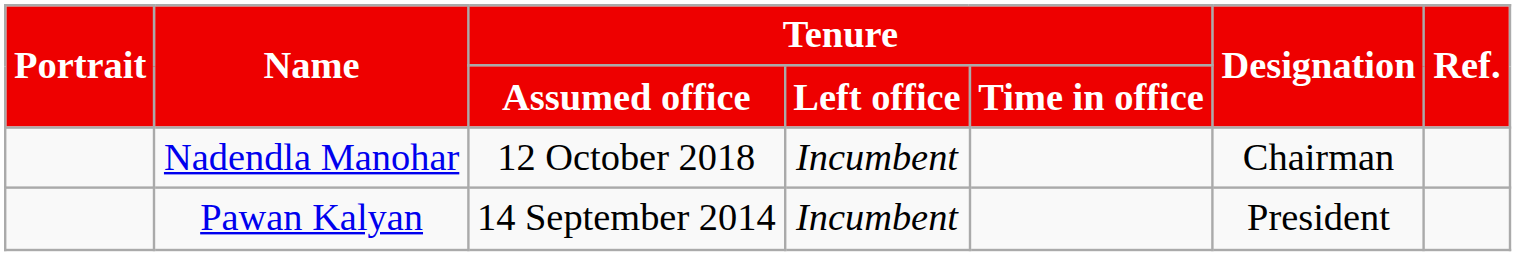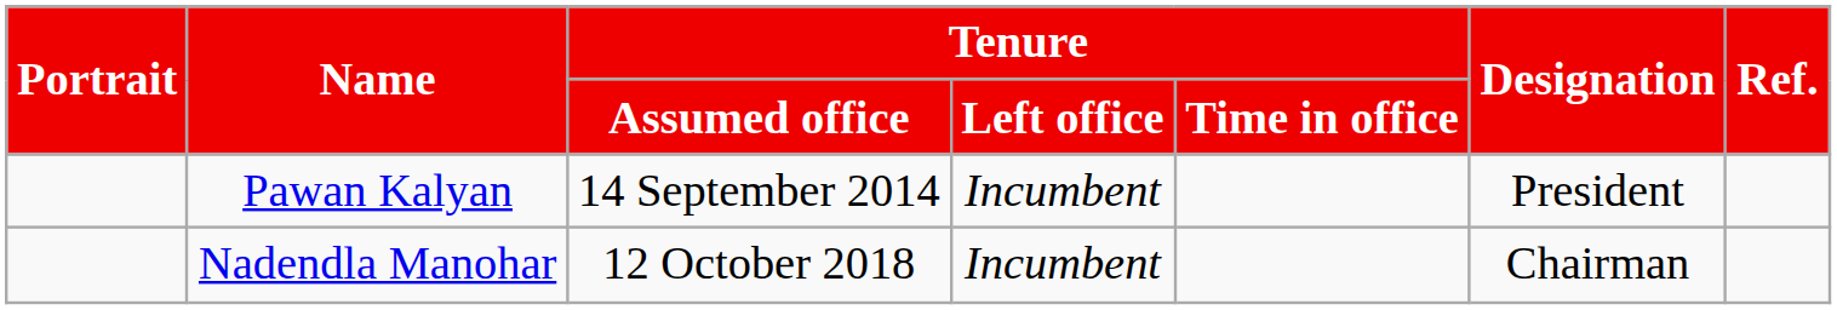rows swapped: Pawan Kalyan <-> Nadendla Manohar
